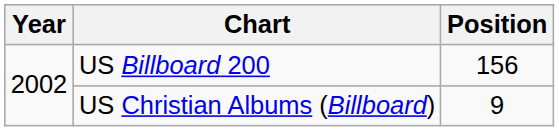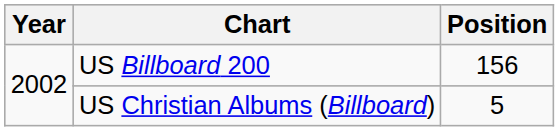US Christian Albums (Billboard) | Position: 9 -> 5
